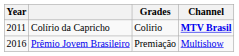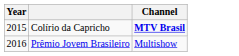- column: Grades | Colirio | Premiação
Colírio da Capricho | Year: 2011 -> 2015
